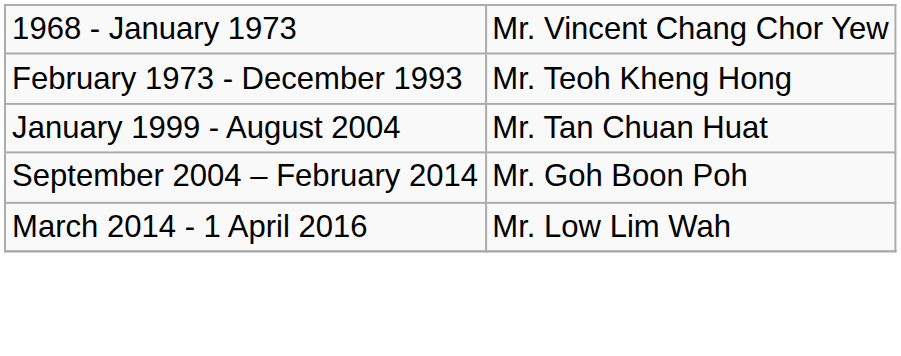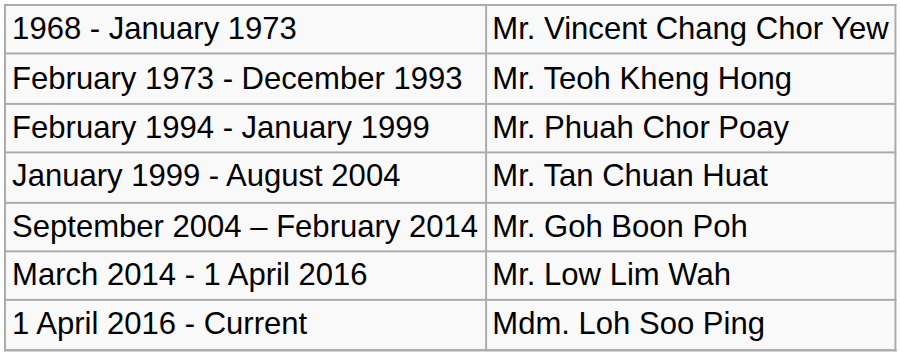+ row: February 1994 - January 1999 | Mr. Phuah Chor Poay
+ row: 1 April 2016 - Current | Mdm. Loh Soo Ping
